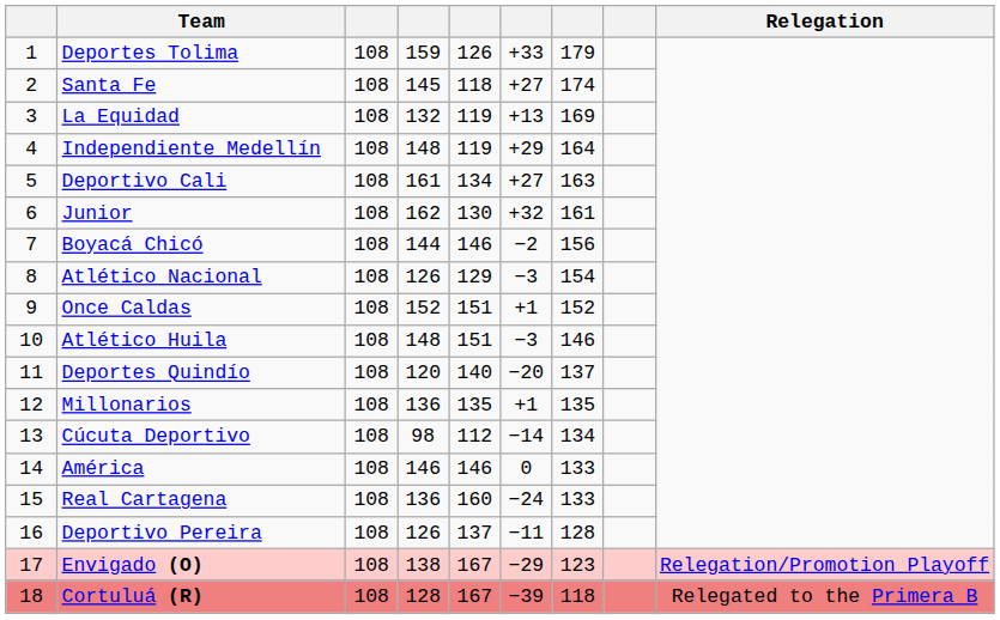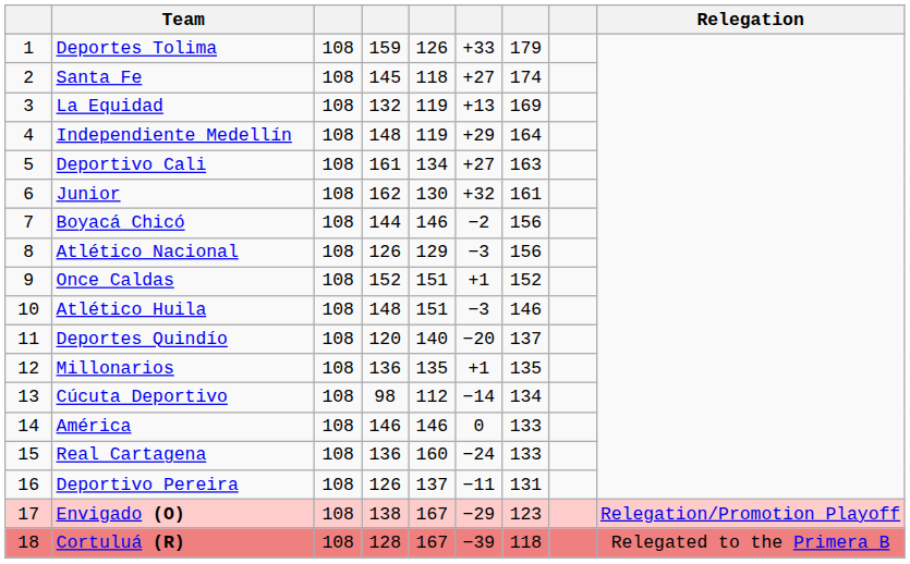Atlético Nacional | column 7: 154 -> 156
Deportivo Pereira | column 7: 128 -> 131
